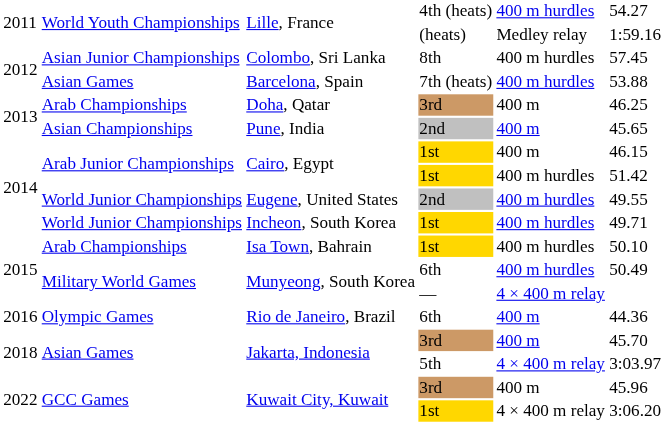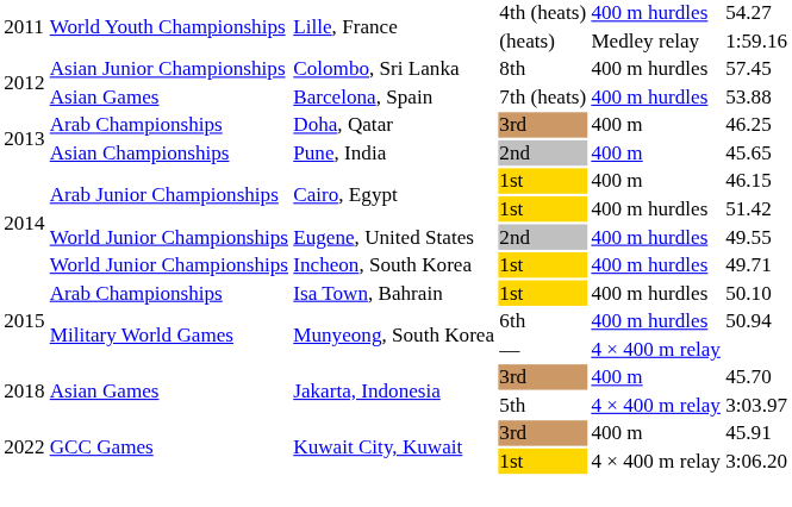Munyeong, South Korea / 6th | column 6: 50.49 -> 50.94
- row: 2016 | Olympic Games | Rio de Janeiro, Brazil | 6th | 400 m | 44.36
Kuwait City, Kuwait / 3rd | column 6: 45.96 -> 45.91
